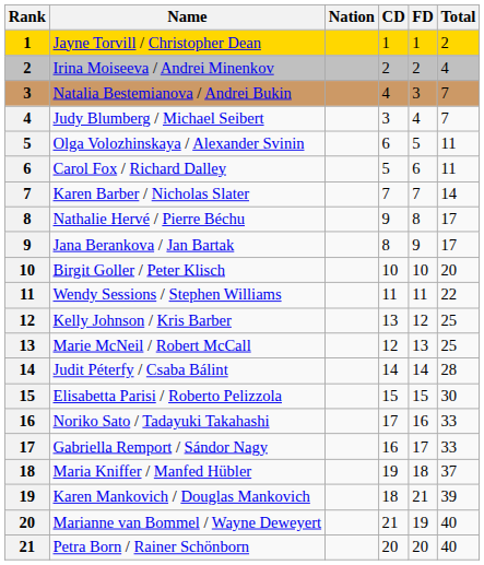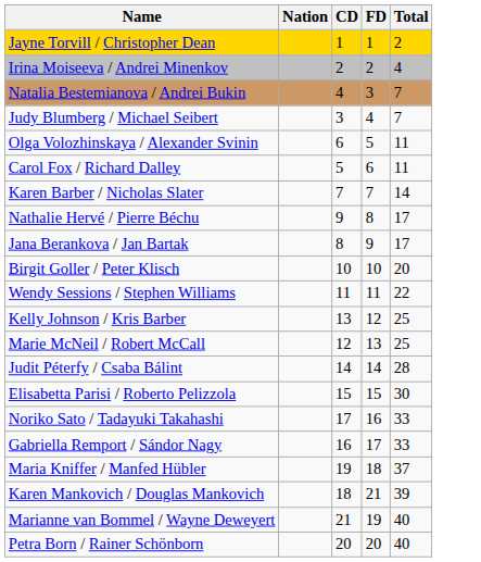- column: Rank | 1 | 2 | 3 | 4 | 5 | 6 | 7 | 8 | 9 | 10 | 11 | 12 | 13 | 14 | 15 | 16 | 17 | 18 | 19 | 20 | 21
